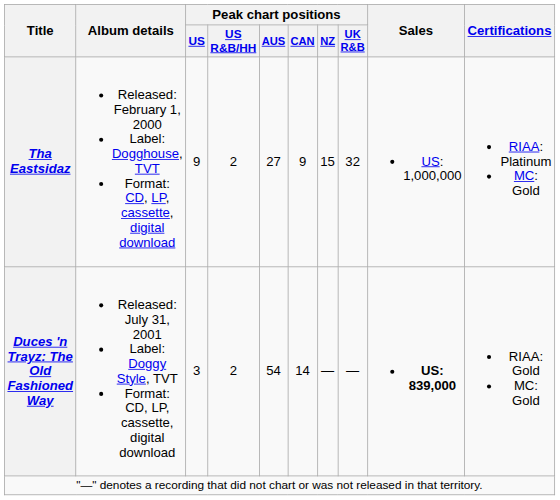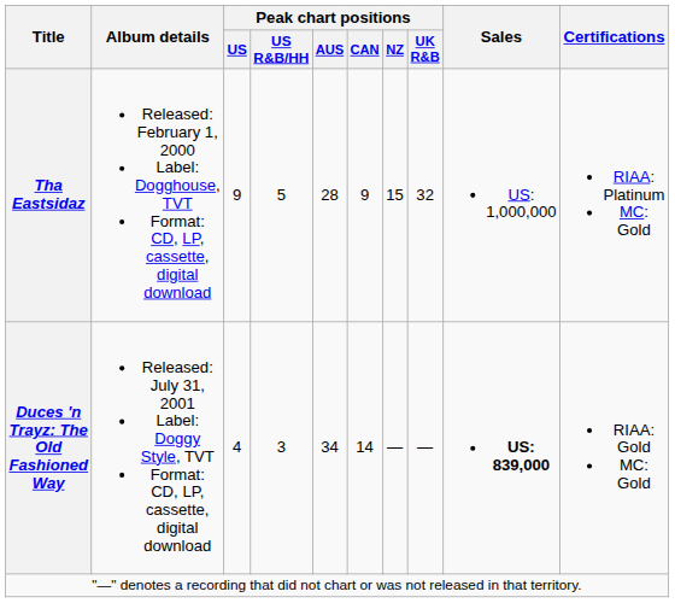Tha Eastsidaz | Peak chart positions / US R&B/HH: 2 -> 5
Tha Eastsidaz | Peak chart positions / AUS: 27 -> 28
Duces 'n Trayz: The Old Fashioned Way | Peak chart positions / US: 3 -> 4
Duces 'n Trayz: The Old Fashioned Way | Peak chart positions / US R&B/HH: 2 -> 3
Duces 'n Trayz: The Old Fashioned Way | Peak chart positions / AUS: 54 -> 34
